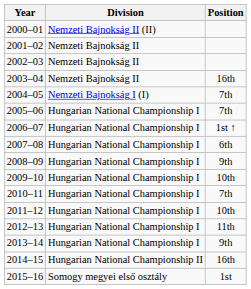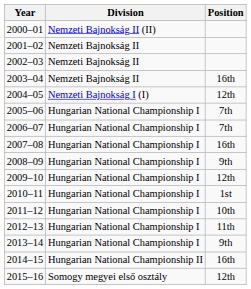2004–05 | Position: 7th -> 12th
2006–07 | Position: 1st ↑ -> 7th
2007–08 | Position: 6th -> 16th
2009–10 | Position: 10th -> 12th
2010–11 | Position: 7th -> 1st
2015–16 | Position: 1st -> 12th
